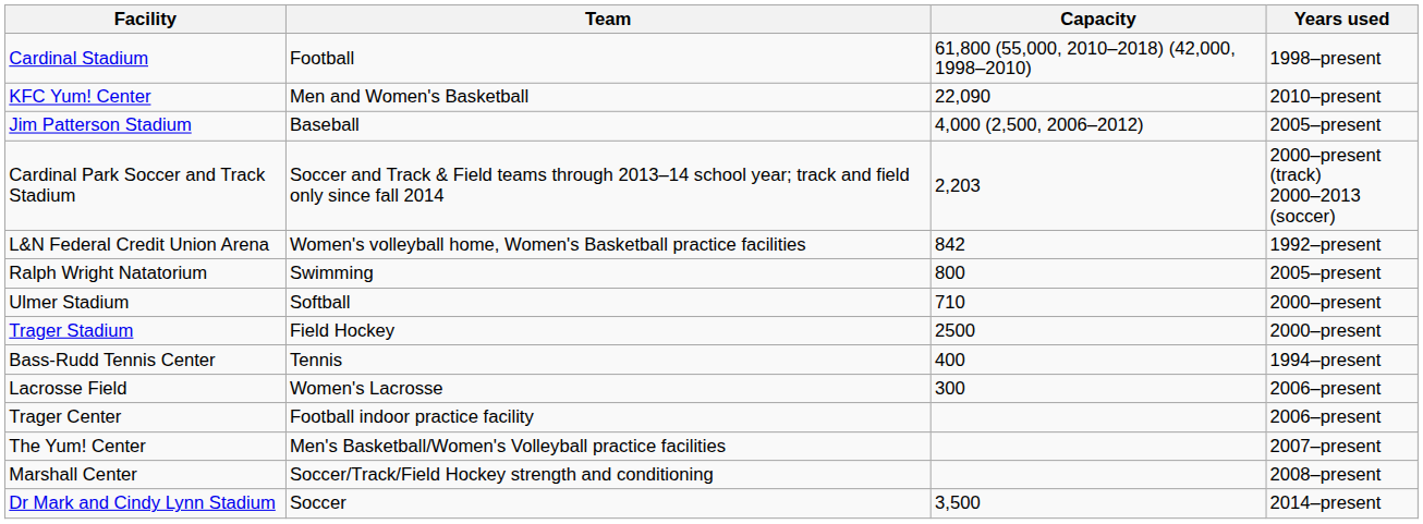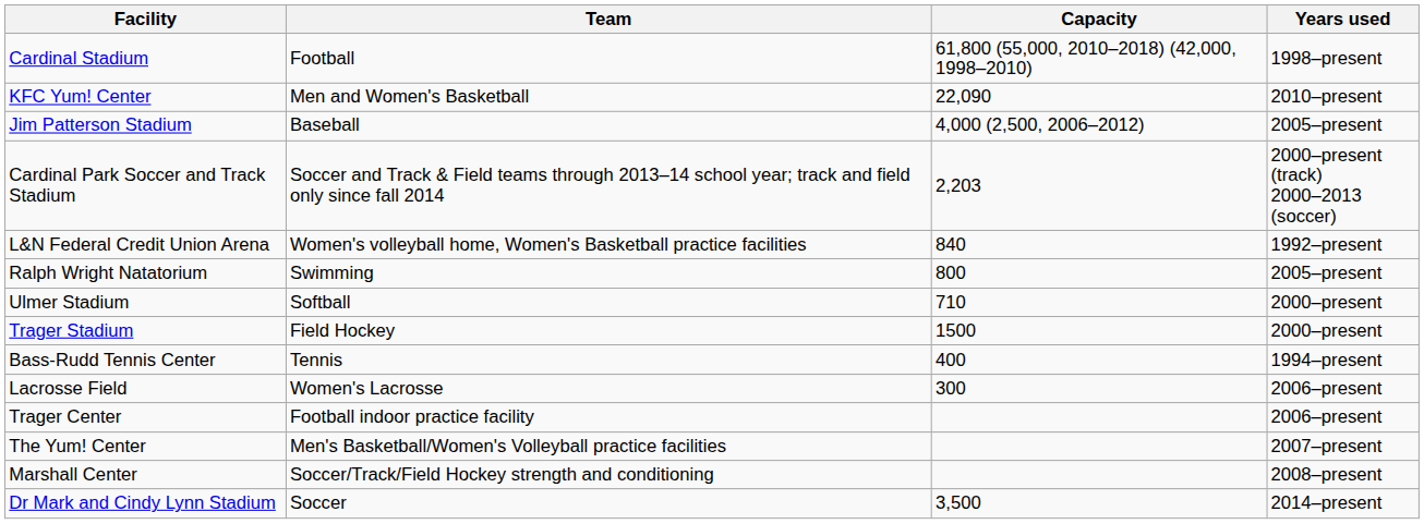L&N Federal Credit Union Arena | Capacity: 842 -> 840
Trager Stadium | Capacity: 2500 -> 1500
